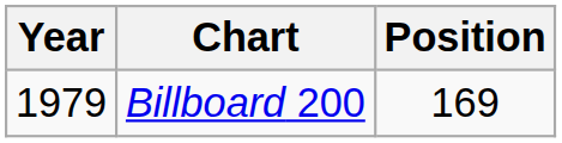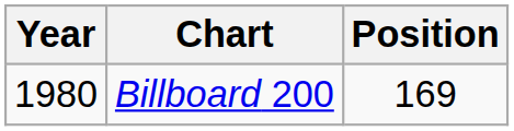Billboard 200 | Year: 1979 -> 1980
